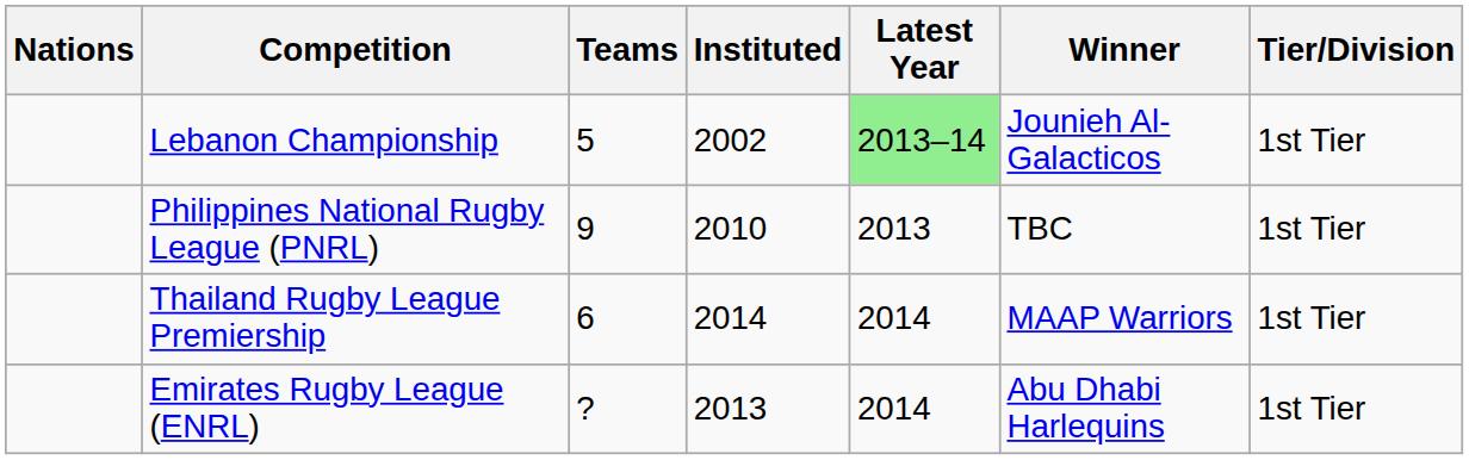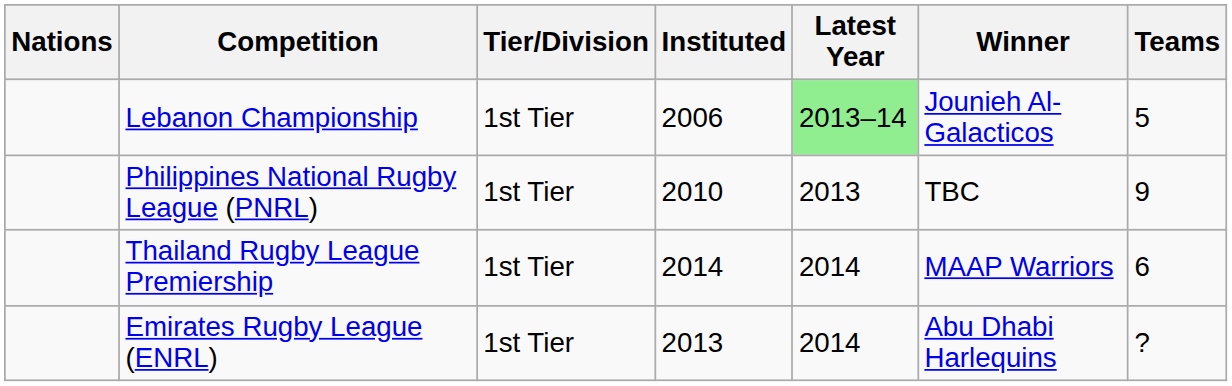columns swapped: Teams <-> Tier/Division
Lebanon Championship | Instituted: 2002 -> 2006
